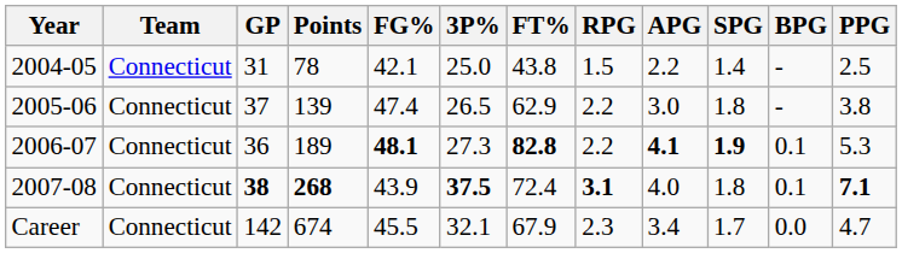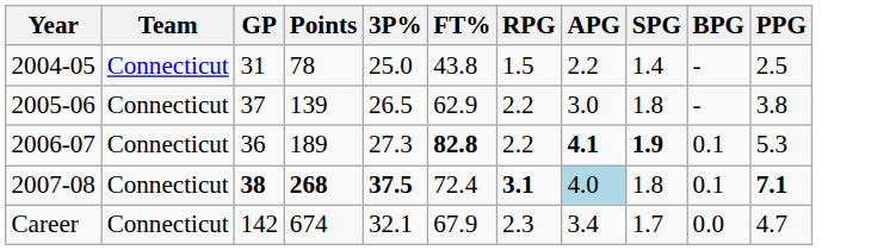- column: FG% | 42.1 | 47.4 | 48.1 | 43.9 | 45.5
2007-08 | APG: no background -> lightblue background
